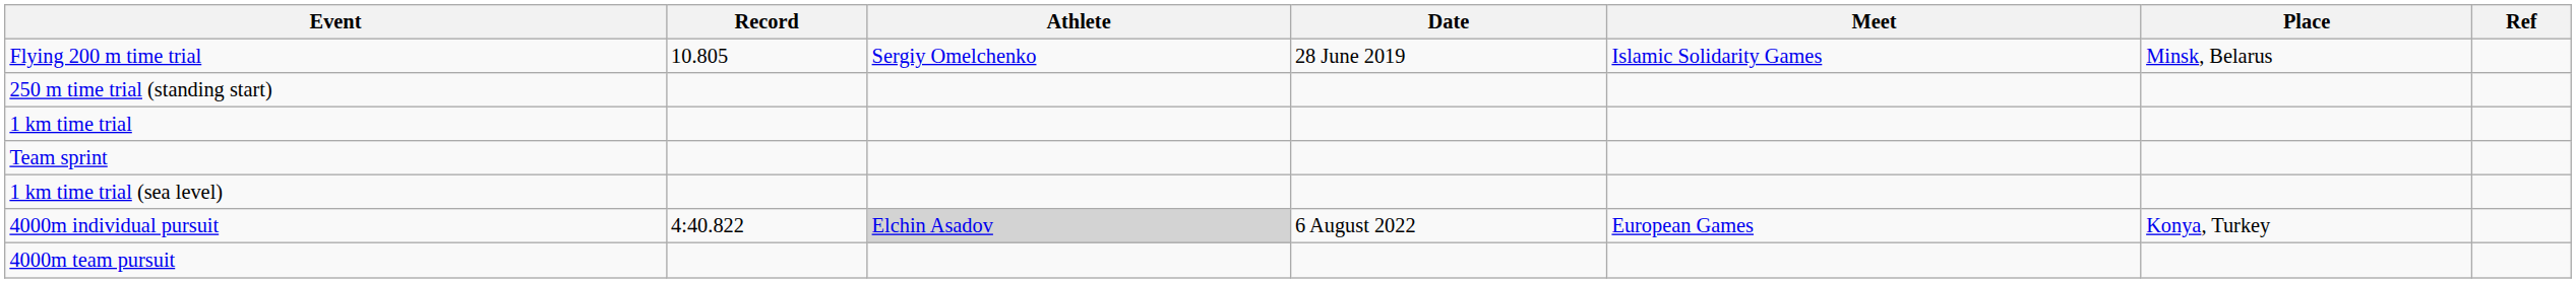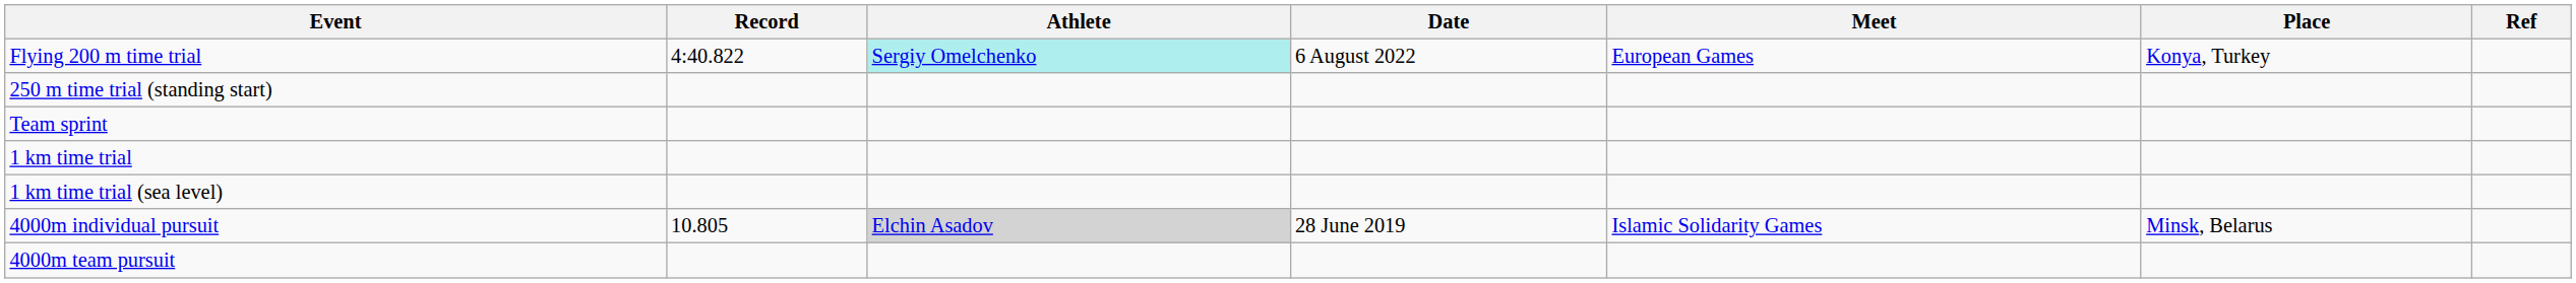Flying 200 m time trial | Record: 10.805 -> 4:40.822
Flying 200 m time trial | Athlete: no background -> paleturquoise background
Flying 200 m time trial | Date: 28 June 2019 -> 6 August 2022
Flying 200 m time trial | Meet: Islamic Solidarity Games -> European Games
Flying 200 m time trial | Place: Minsk, Belarus -> Konya, Turkey
rows swapped: Team sprint <-> 1 km time trial
4000m individual pursuit | Record: 4:40.822 -> 10.805
4000m individual pursuit | Date: 6 August 2022 -> 28 June 2019
4000m individual pursuit | Meet: European Games -> Islamic Solidarity Games
4000m individual pursuit | Place: Konya, Turkey -> Minsk, Belarus
